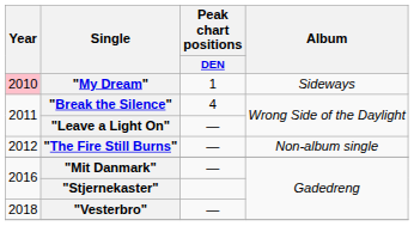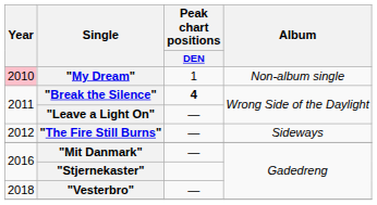"My Dream" | Album: Sideways -> Non-album single
"Break the Silence" | Peak chart positions / DEN: normal -> bold
"The Fire Still Burns" | Album: Non-album single -> Sideways
